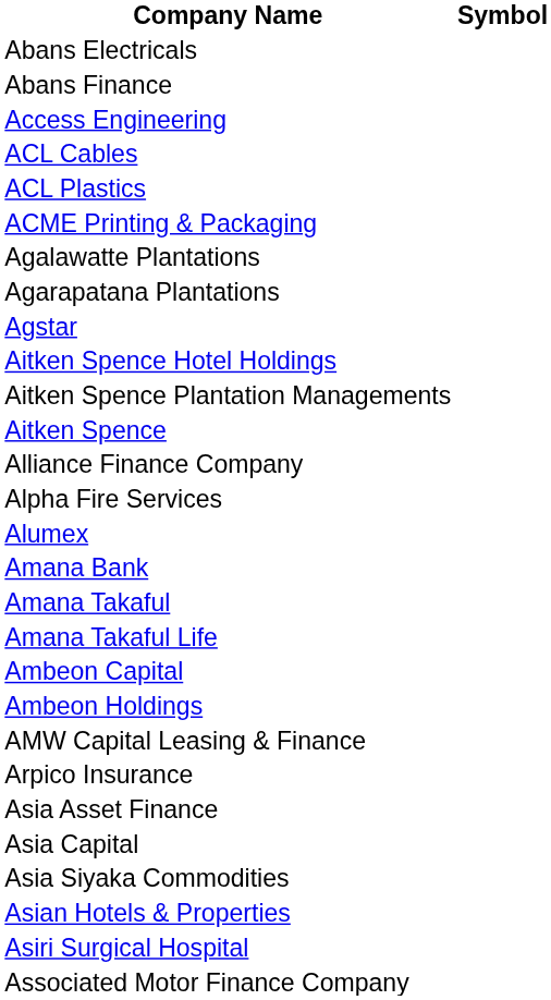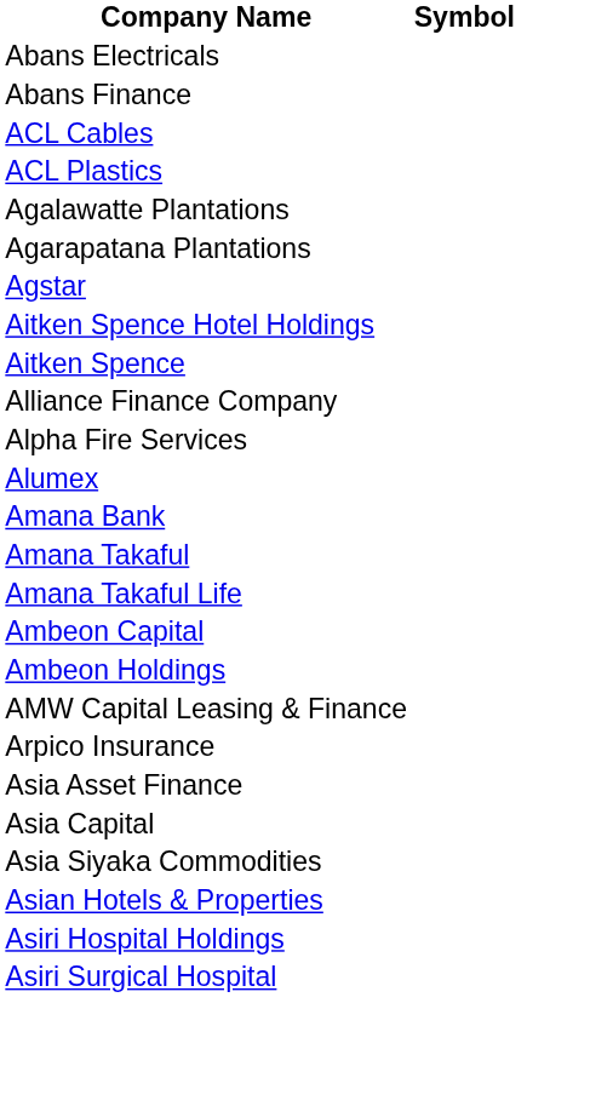- row: Access Engineering
- row: ACME Printing & Packaging
- row: Aitken Spence Plantation Managements
+ row: Asiri Hospital Holdings
- row: Associated Motor Finance Company
